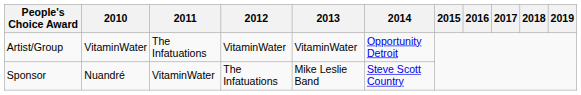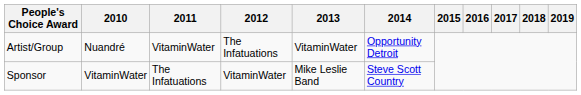Artist/Group | 2010: VitaminWater -> Nuandré
Artist/Group | 2011: The Infatuations -> VitaminWater
Artist/Group | 2012: VitaminWater -> The Infatuations
Sponsor | 2010: Nuandré -> VitaminWater
Sponsor | 2011: VitaminWater -> The Infatuations
Sponsor | 2012: The Infatuations -> VitaminWater
